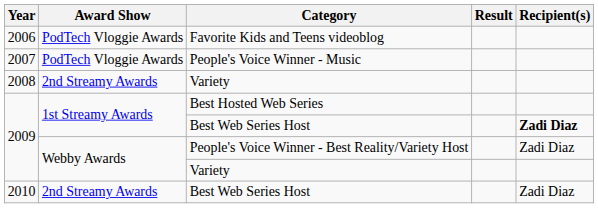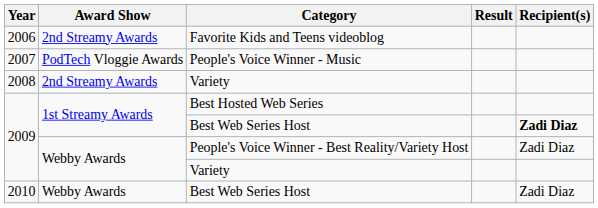Favorite Kids and Teens videoblog | Award Show: PodTech Vloggie Awards -> 2nd Streamy Awards
2010 / Best Web Series Host | Award Show: 2nd Streamy Awards -> Webby Awards
